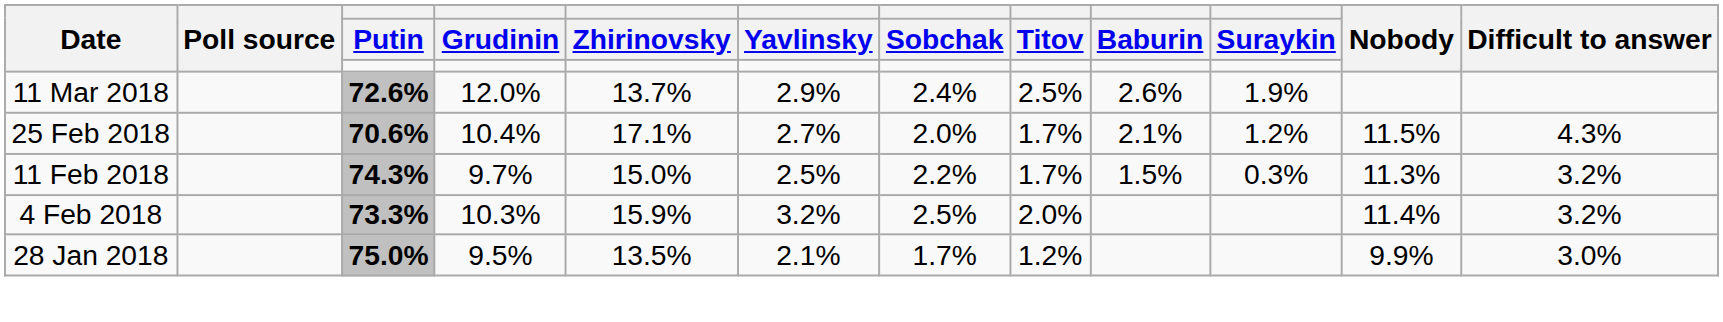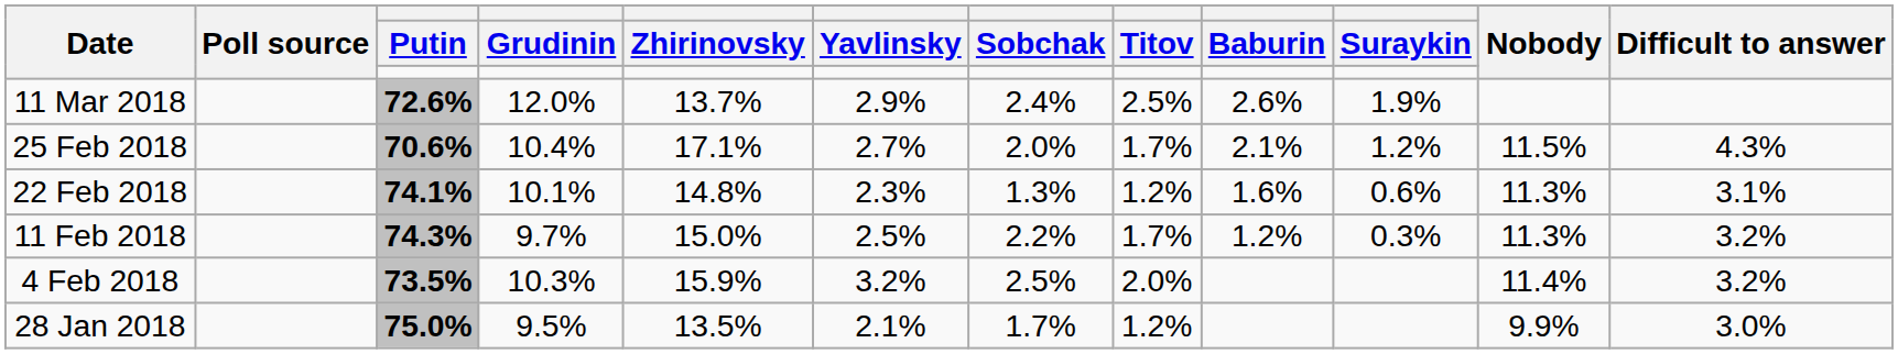+ row: 22 Feb 2018 | 74.1% | 10.1% | 14.8% | 2.3% | 1.3% | 1.2% | 1.6% | 0.6% | 11.3% | 3.1%
11 Feb 2018 | Baburin: 1.5% -> 1.2%
4 Feb 2018 | Putin: 73.3% -> 73.5%
